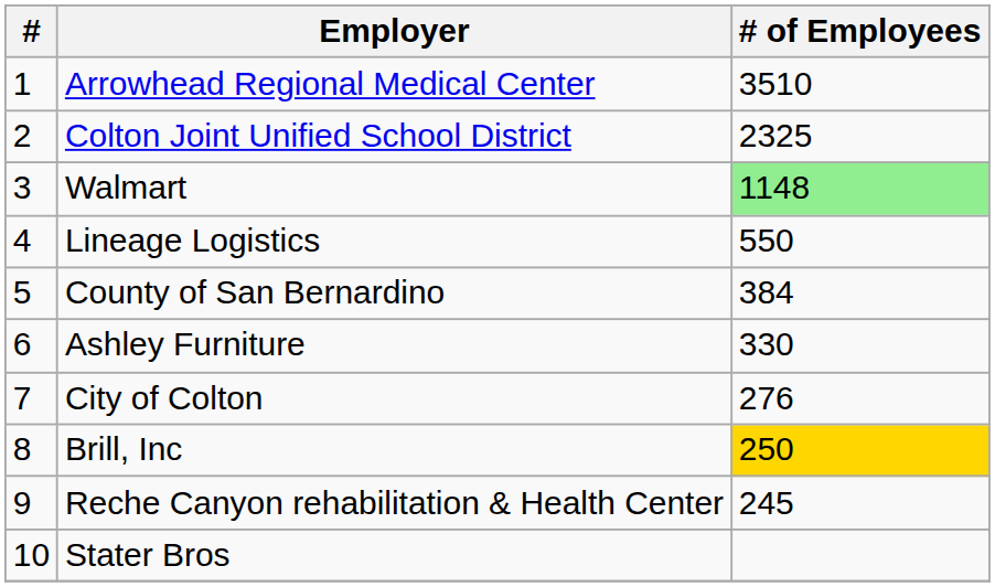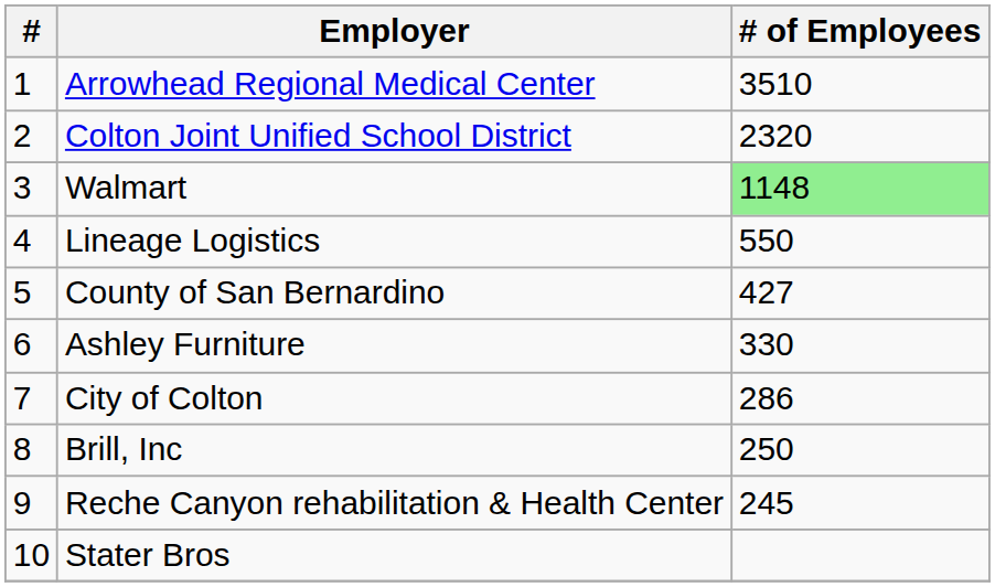Colton Joint Unified School District | # of Employees: 2325 -> 2320
County of San Bernardino | # of Employees: 384 -> 427
City of Colton | # of Employees: 276 -> 286
Brill, Inc | # of Employees: gold background -> no background
